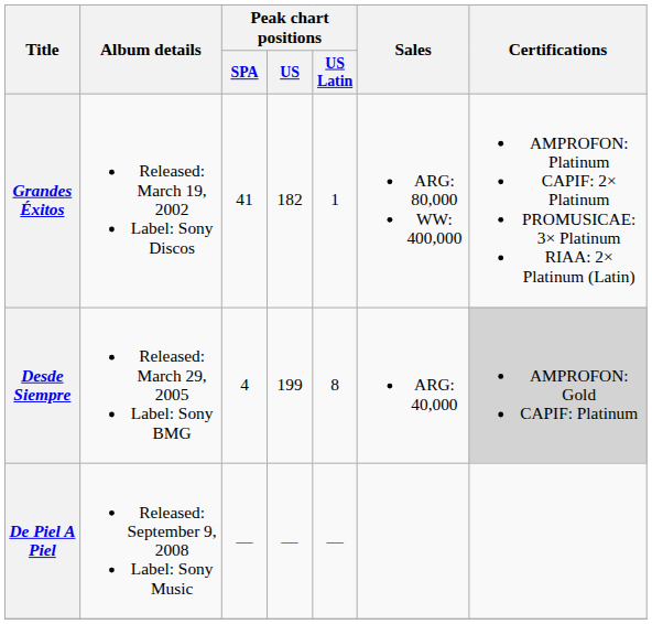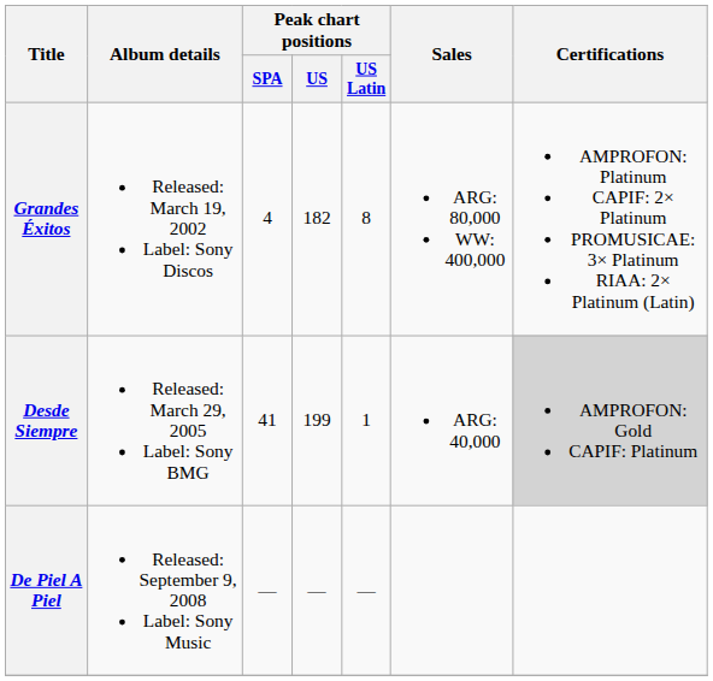Grandes Éxitos | Peak chart positions / SPA: 41 -> 4
Grandes Éxitos | Peak chart positions / US Latin: 1 -> 8
Desde Siempre | Peak chart positions / SPA: 4 -> 41
Desde Siempre | Peak chart positions / US Latin: 8 -> 1
